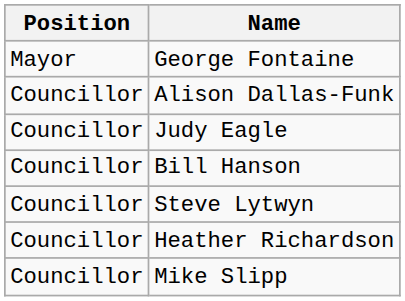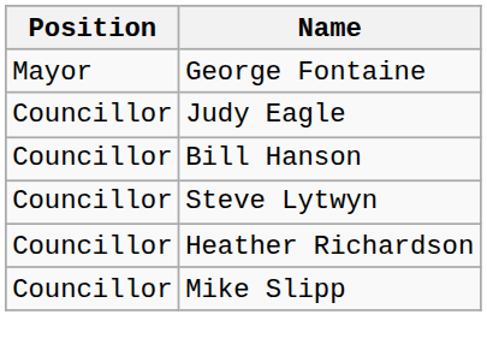- row: Councillor | Alison Dallas-Funk
